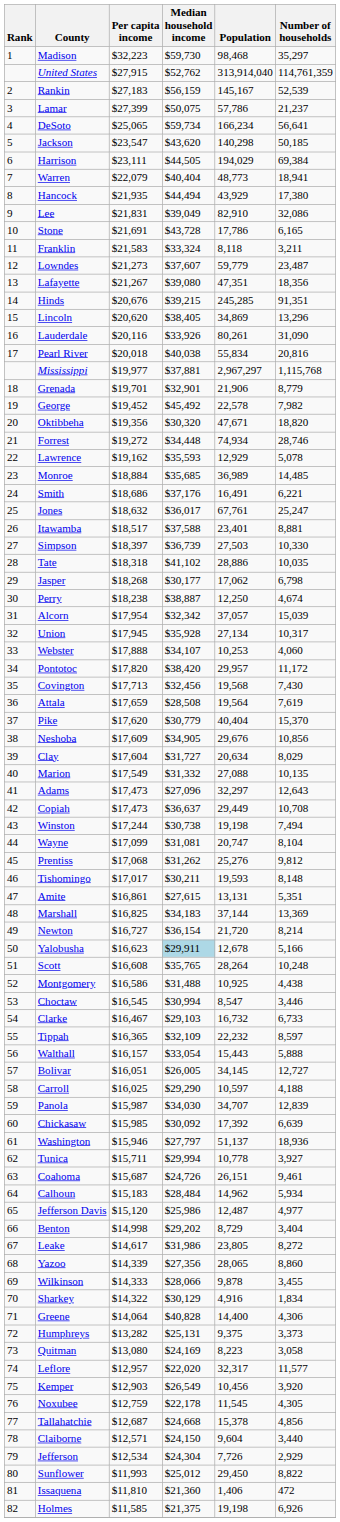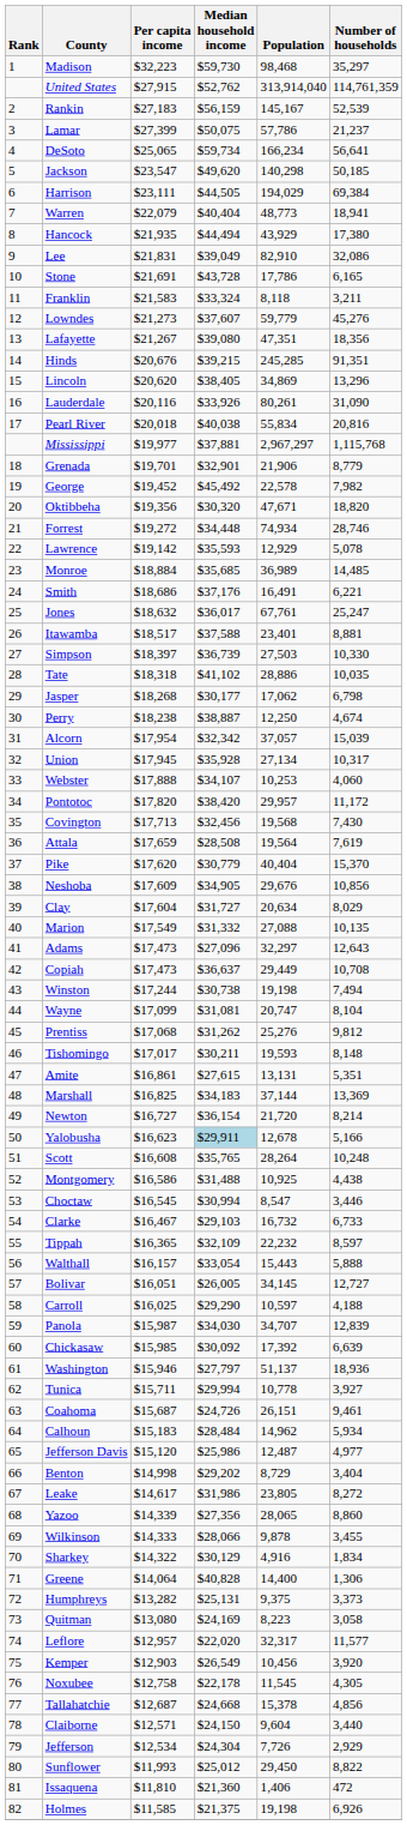Jackson | Median household income: $43,620 -> $49,620
Lowndes | Number of households: 23,487 -> 45,276
Lawrence | Per capita income: $19,162 -> $19,142
Greene | Number of households: 4,306 -> 1,306
Noxubee | Per capita income: $12,759 -> $12,758
